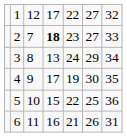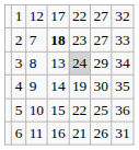3 | column 5: no background -> lightgrey background
4 | column 4: 17 -> 14
